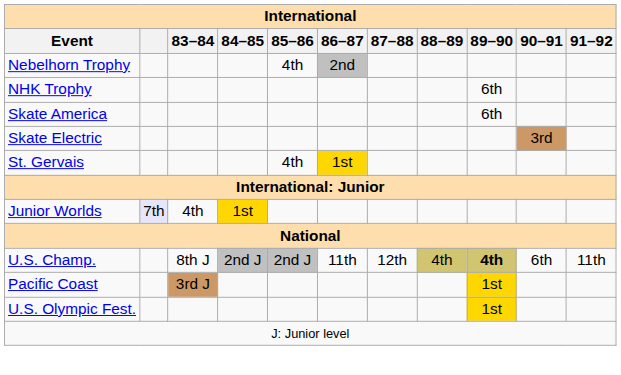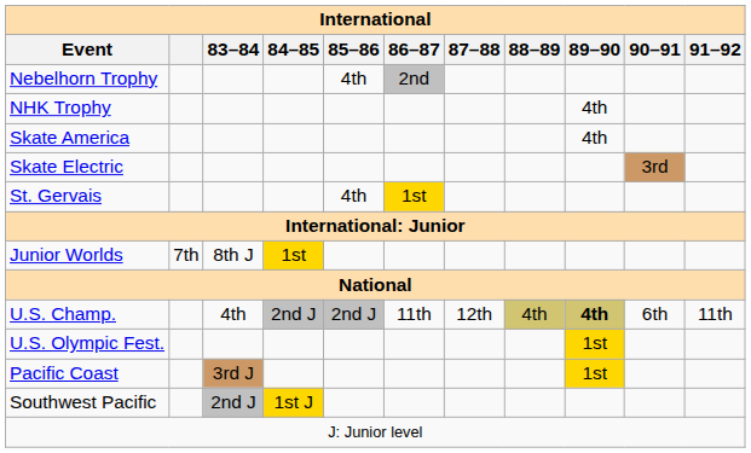NHK Trophy | 89–90: 6th -> 4th
Skate America | 89–90: 6th -> 4th
Junior Worlds | column 2: lavender background -> no background
Junior Worlds | 83–84: 4th -> 8th J
U.S. Champ. | 83–84: 8th J -> 4th
rows swapped: U.S. Olympic Fest. <-> Pacific Coast
+ row: Southwest Pacific | 2nd J | 1st J
